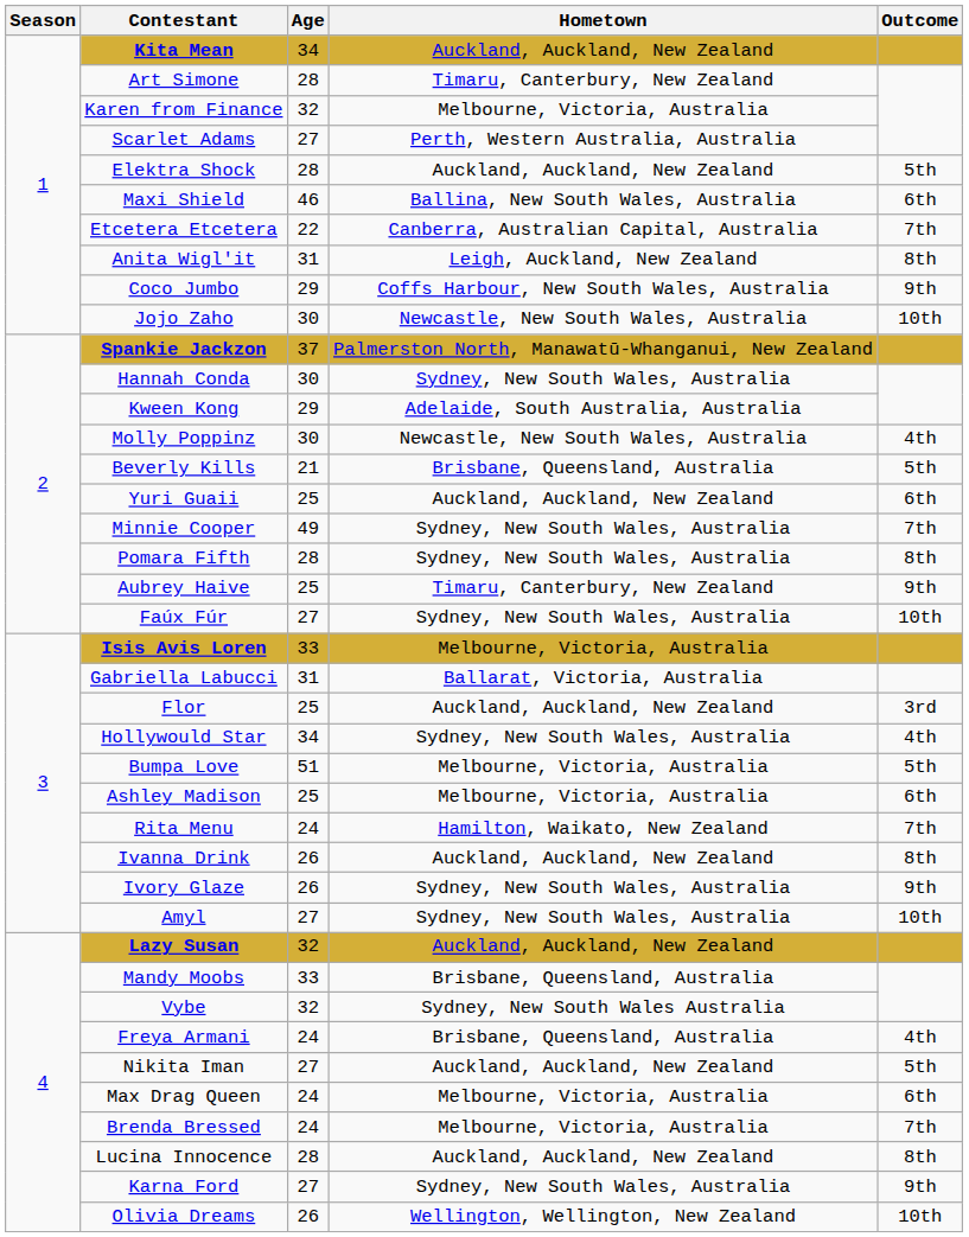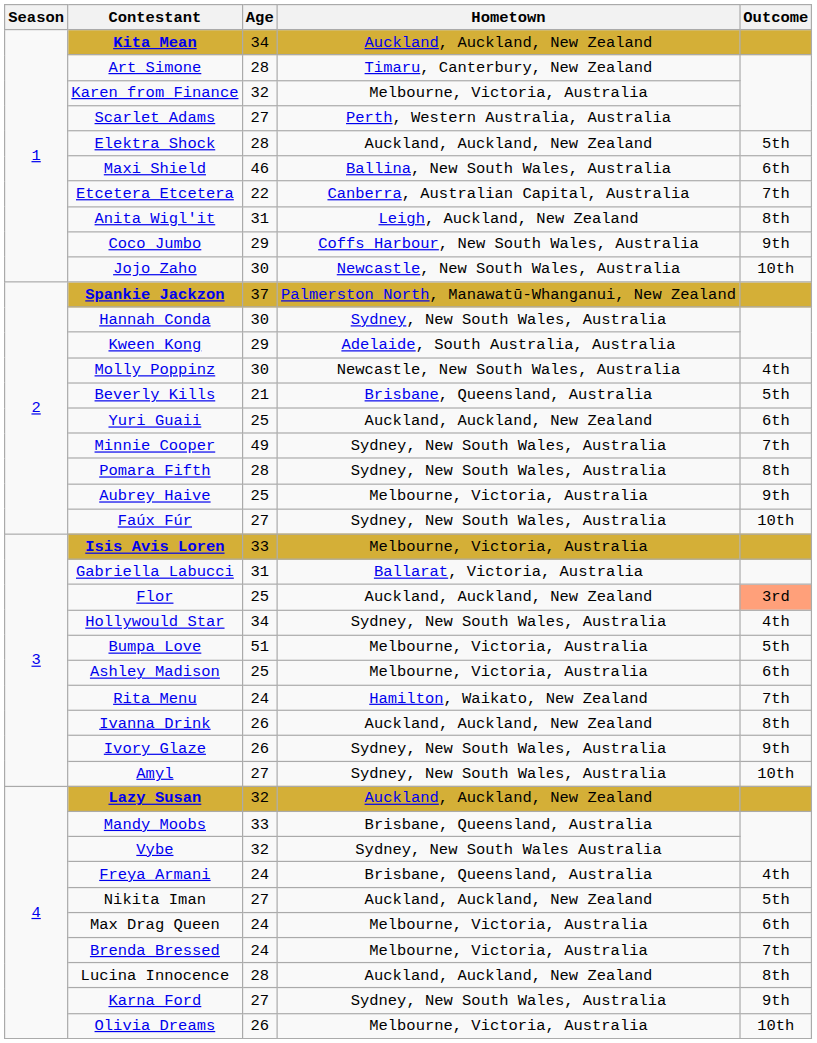Aubrey Haive | Hometown: Timaru, Canterbury, New Zealand -> Melbourne, Victoria, Australia
Flor | Outcome: no background -> lightsalmon background
Olivia Dreams | Hometown: Wellington, Wellington, New Zealand -> Melbourne, Victoria, Australia
